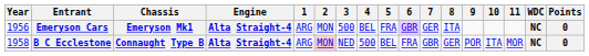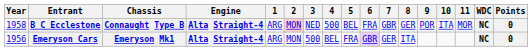rows swapped: Emeryson Cars <-> B C Ecclestone
